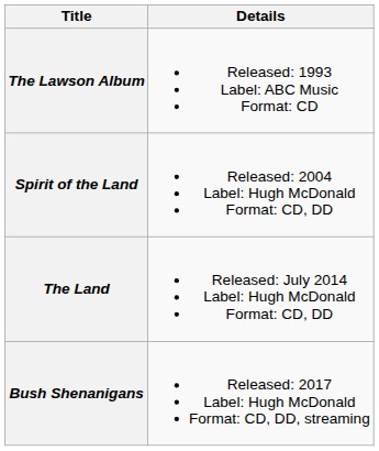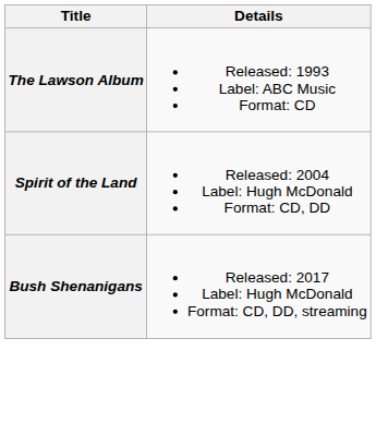- row: The Land | Released: July 2014 Label: Hugh McDonald Format: CD, DD
